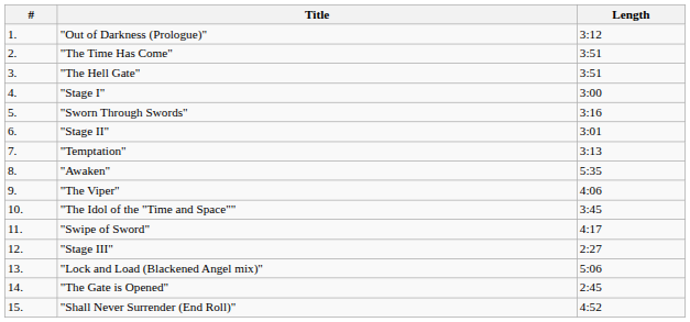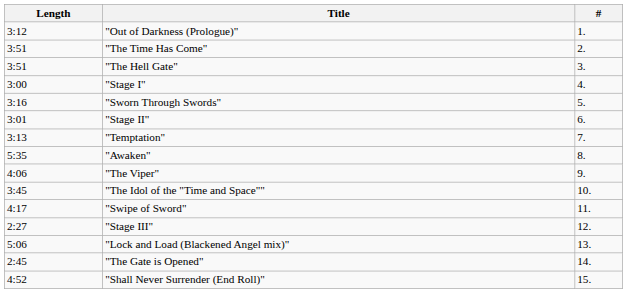columns swapped: # <-> Length
